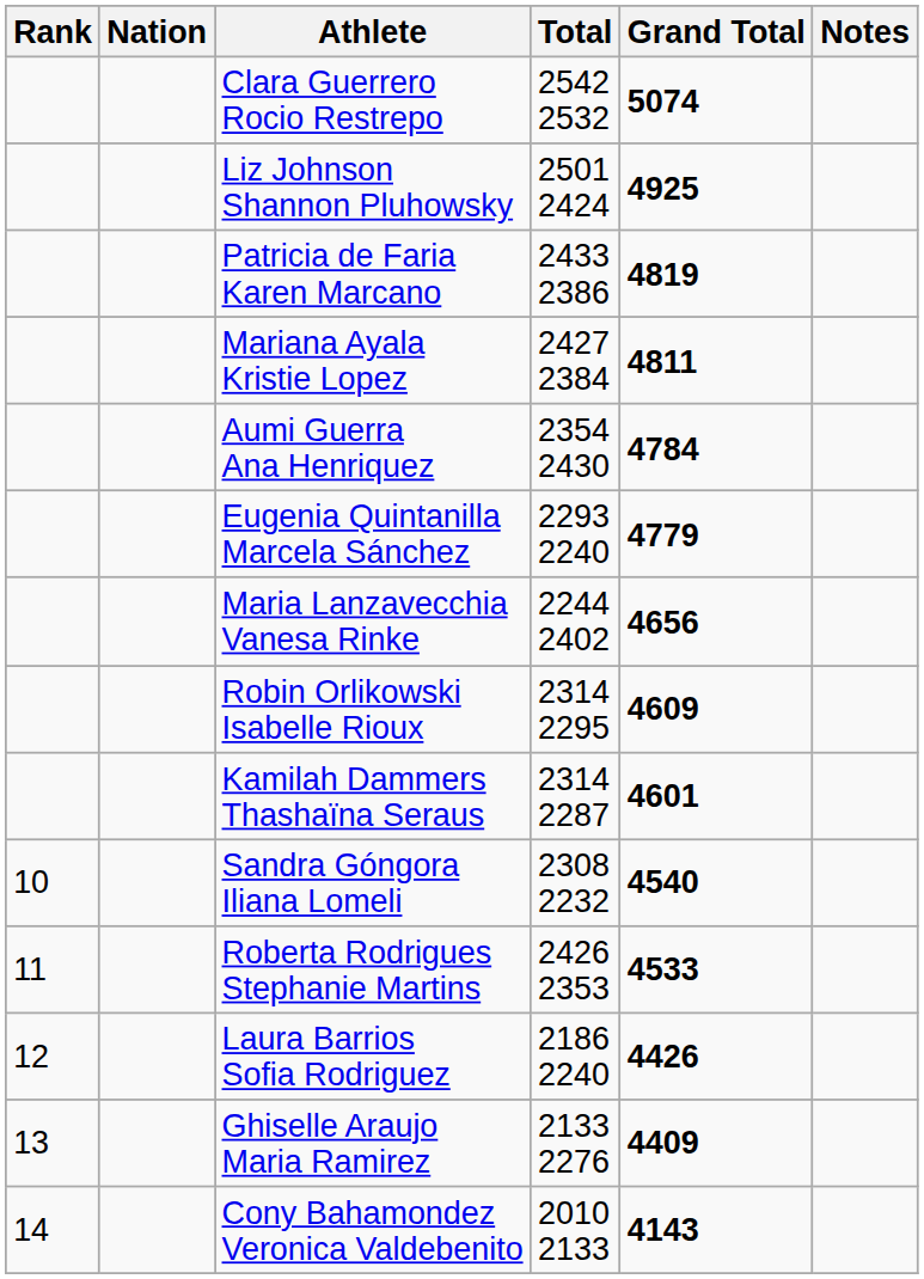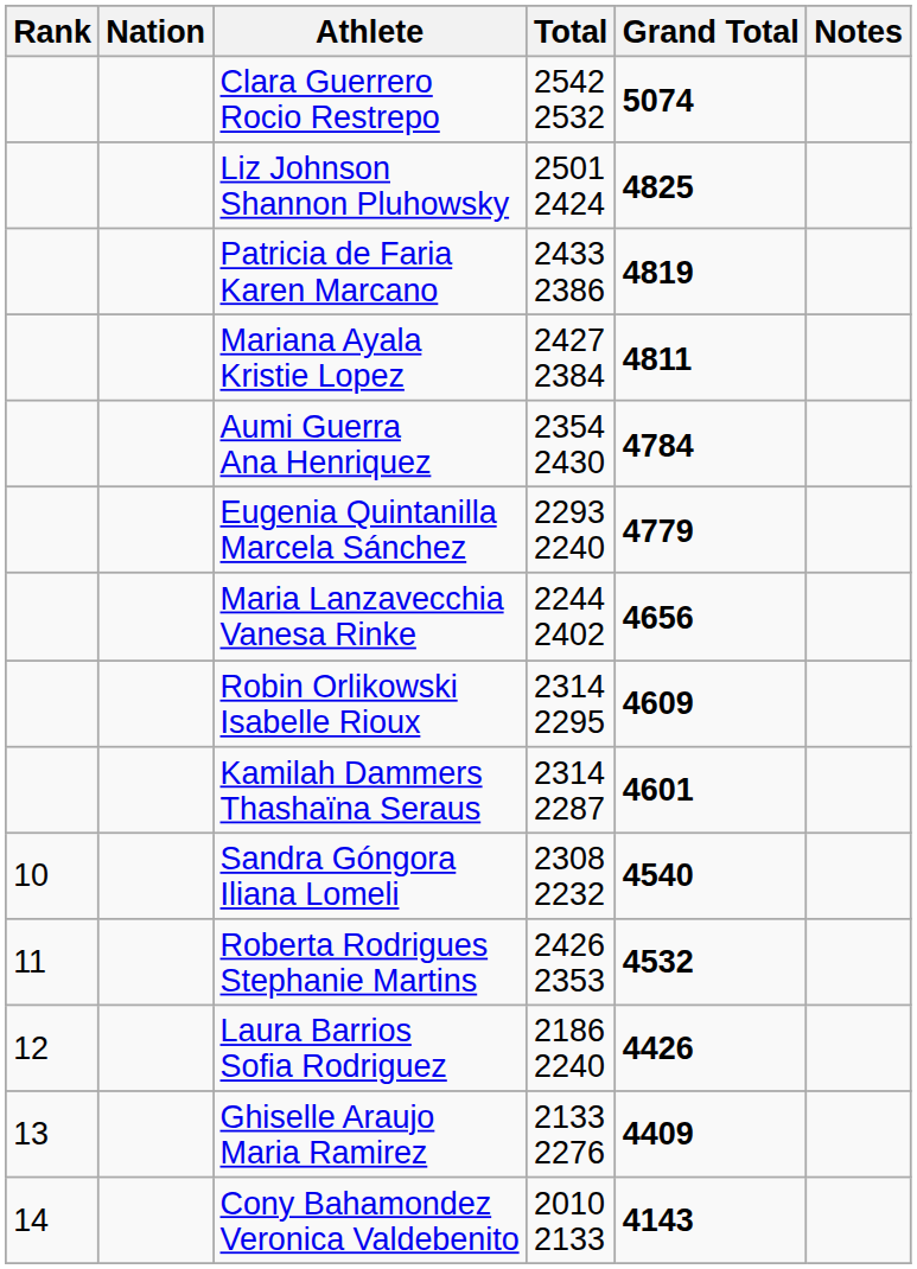Liz Johnson Shannon Pluhowsky | Grand Total: 4925 -> 4825
Roberta Rodrigues Stephanie Martins | Grand Total: 4533 -> 4532
